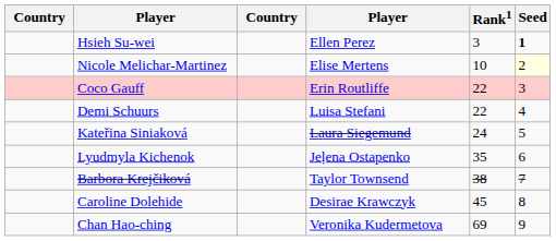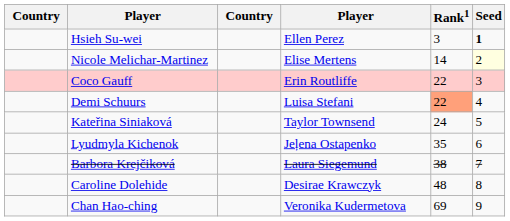Nicole Melichar-Martinez | Rank1: 10 -> 14
Demi Schuurs | Rank1: no background -> lightsalmon background
Kateřina Siniaková | column 4: Laura Siegemund -> Taylor Townsend
Barbora Krejčiková | column 4: Taylor Townsend -> Laura Siegemund
Caroline Dolehide | Rank1: 45 -> 48
